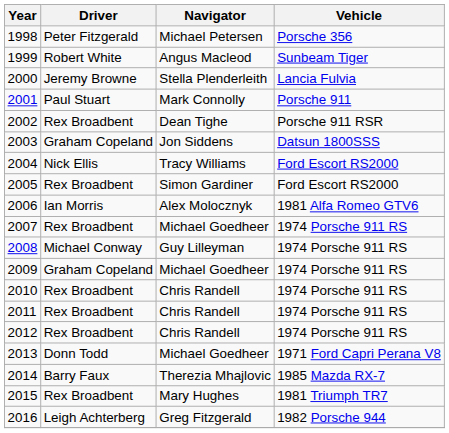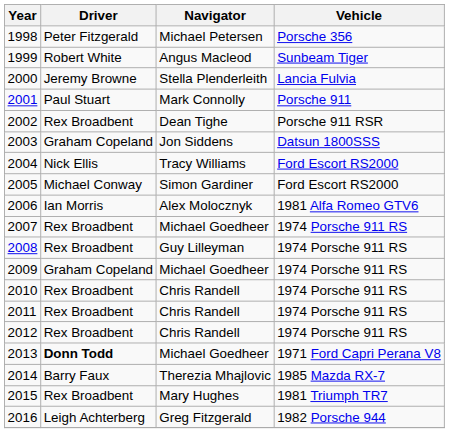2005 | Driver: Rex Broadbent -> Michael Conway
2008 | Driver: Michael Conway -> Rex Broadbent
2013 | Driver: normal -> bold
